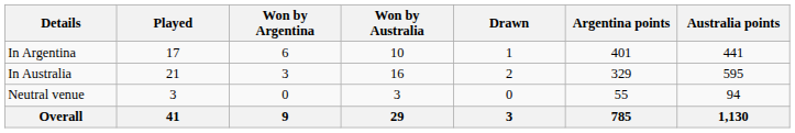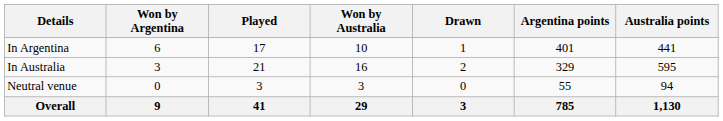columns swapped: Played <-> Won by Argentina
